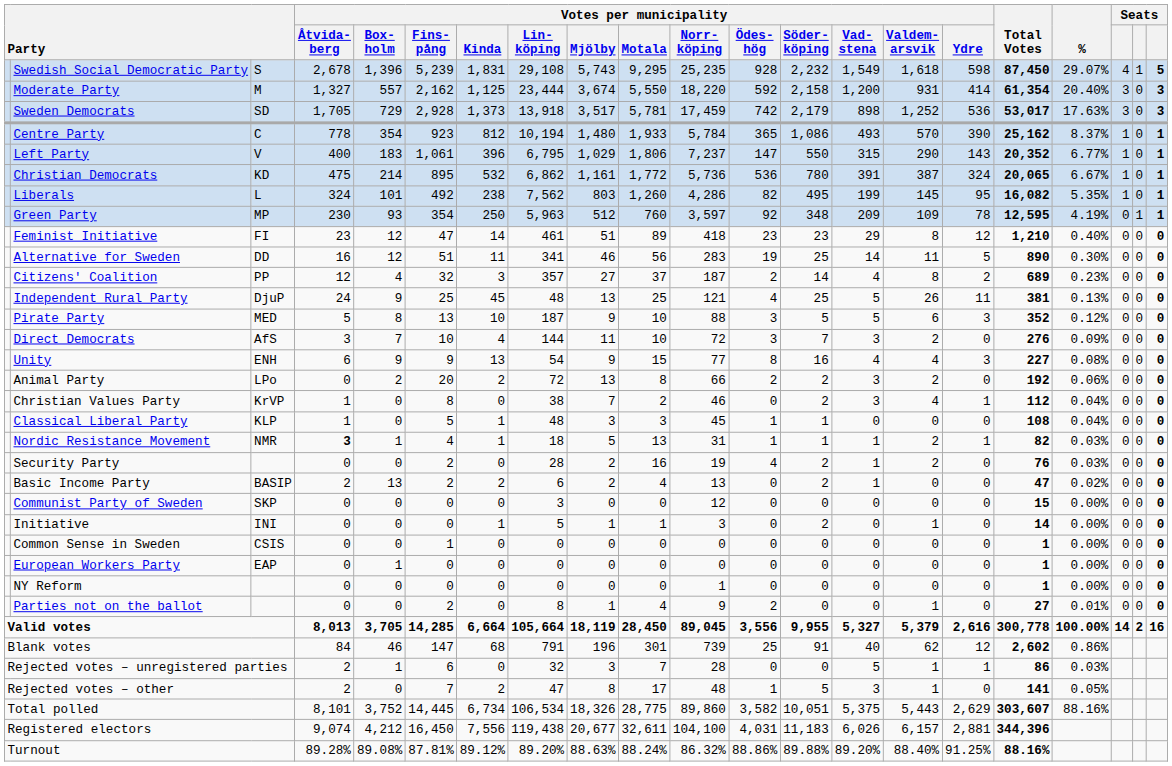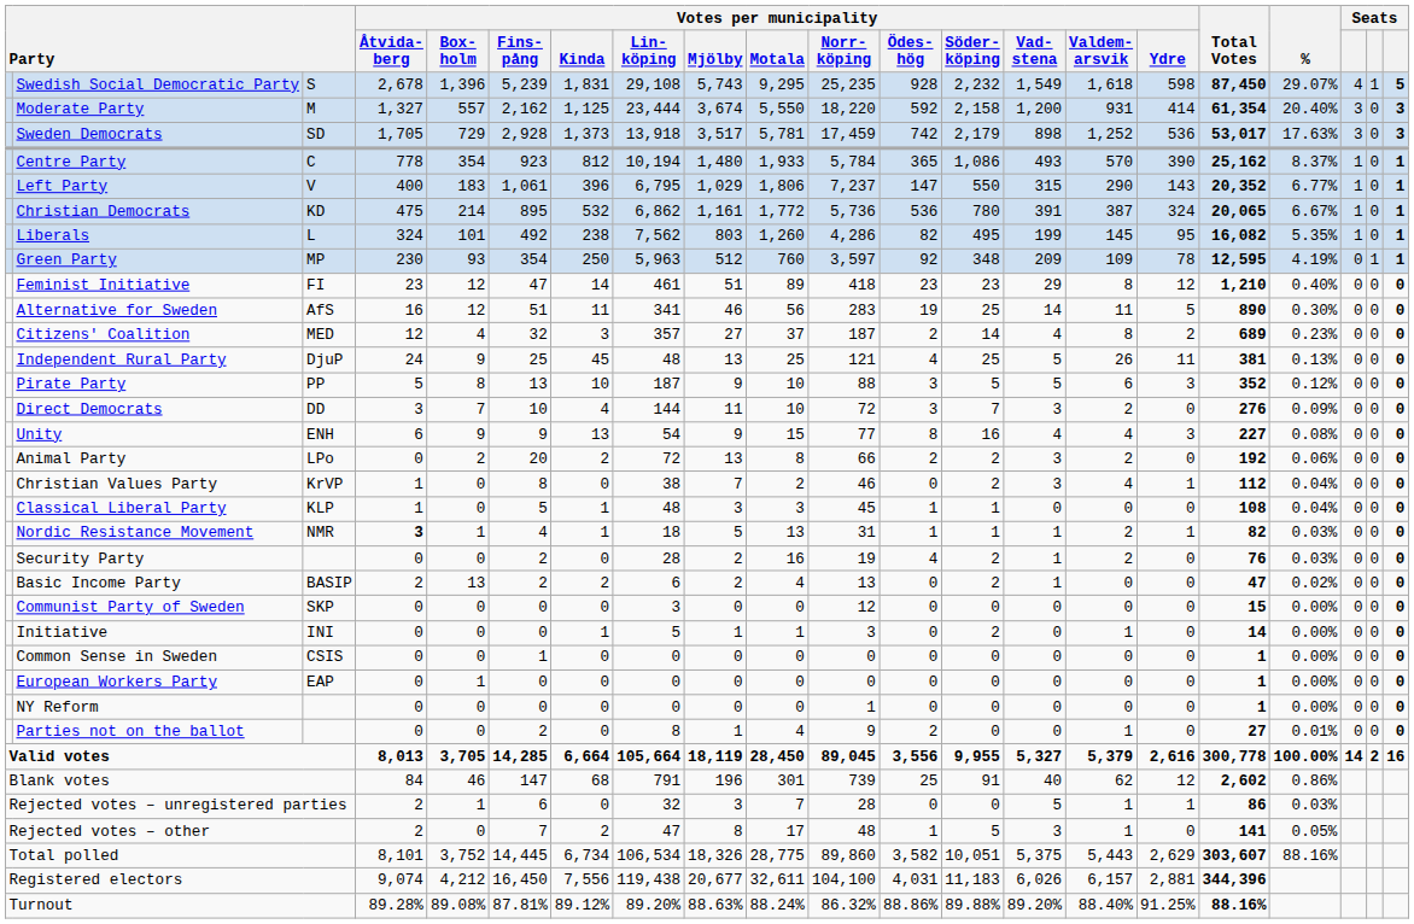Alternative for Sweden | column 3: DD -> AfS
Citizens' Coalition | column 3: PP -> MED
Pirate Party | column 3: MED -> PP
Direct Democrats | column 3: AfS -> DD
